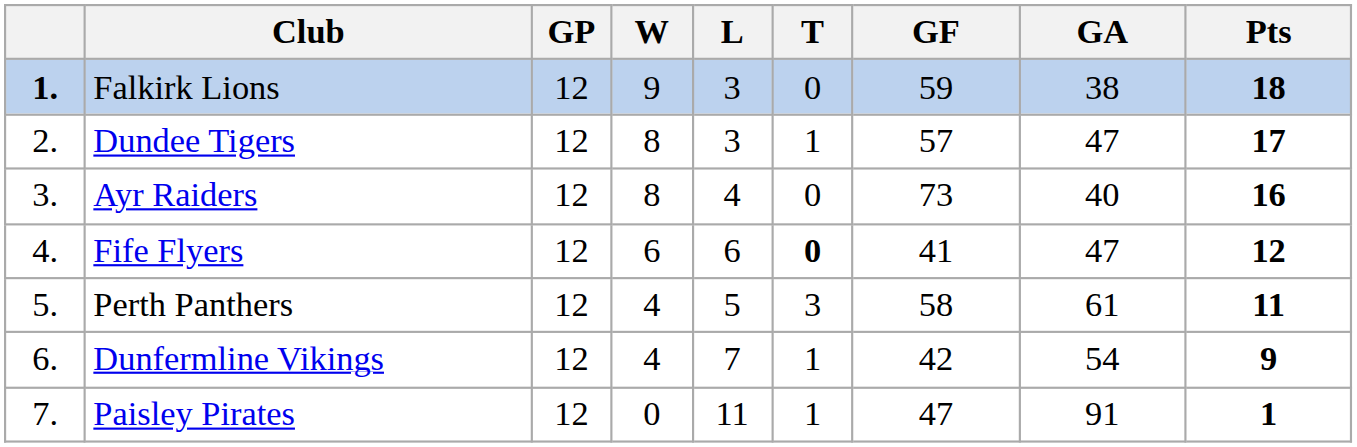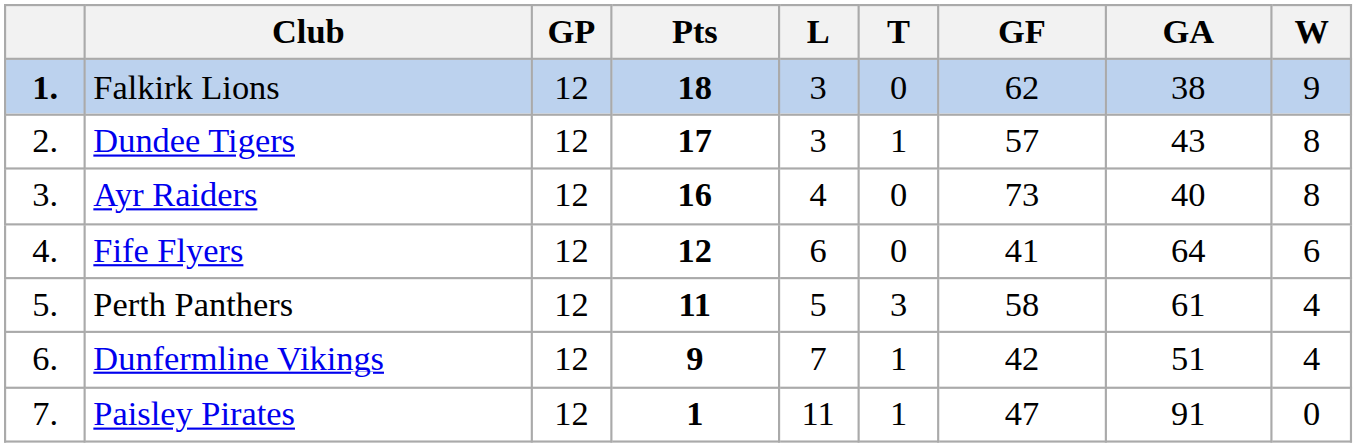columns swapped: W <-> Pts
Falkirk Lions | GF: 59 -> 62
Dundee Tigers | GA: 47 -> 43
Fife Flyers | T: bold -> normal
Fife Flyers | GA: 47 -> 64
Dunfermline Vikings | GA: 54 -> 51
